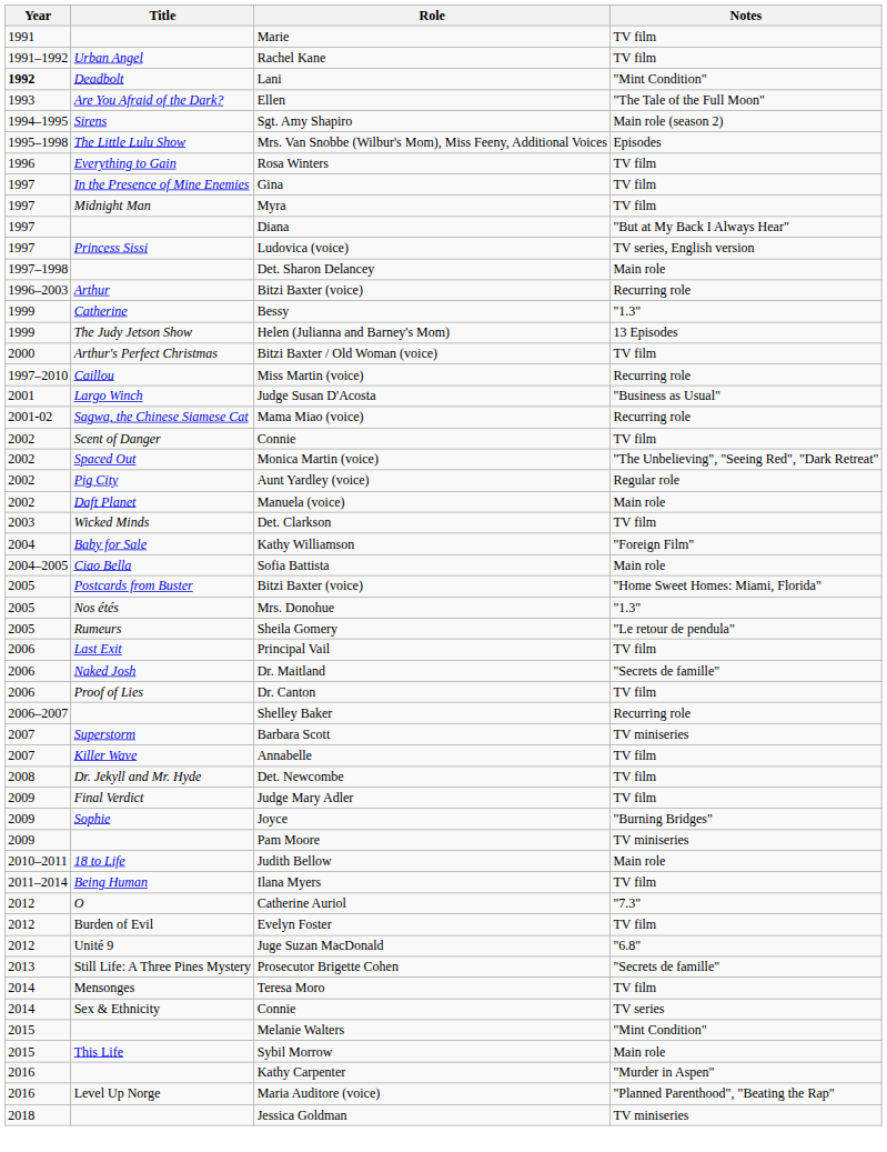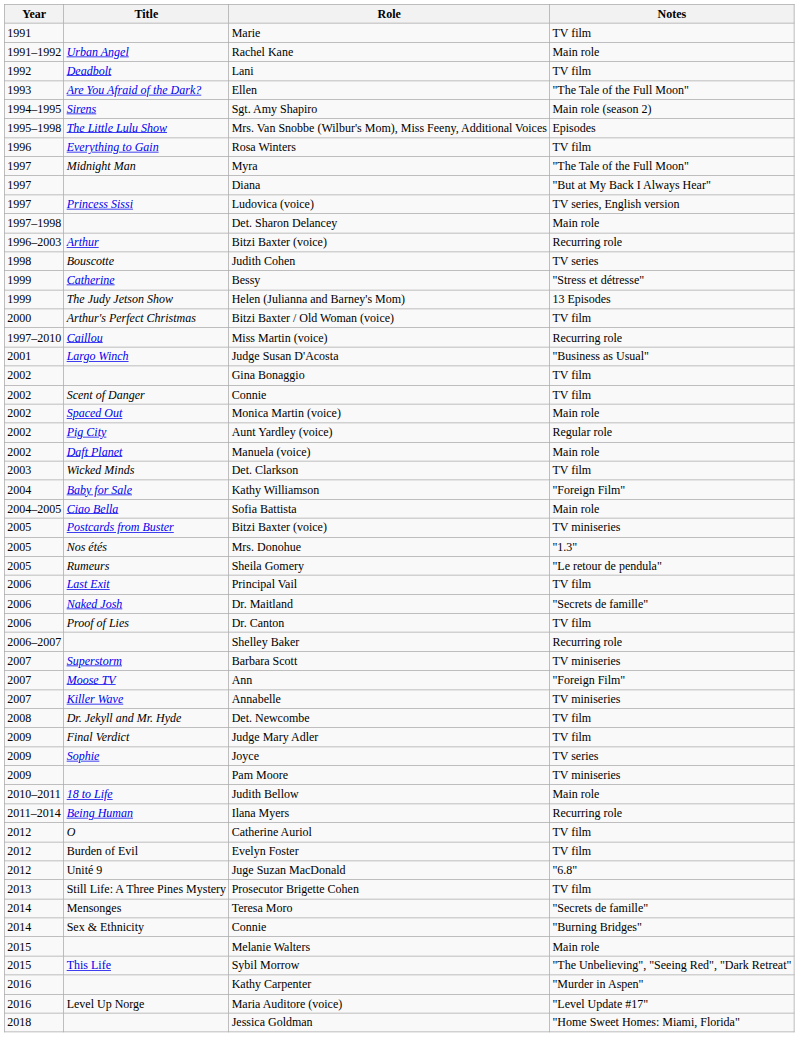Rachel Kane | Notes: TV film -> Main role
Lani | Year: bold -> normal
Lani | Notes: "Mint Condition" -> TV film
- row: 1997 | In the Presence of Mine Enemies | Gina | TV film
Myra | Notes: TV film -> "The Tale of the Full Moon"
+ row: 1998 | Bouscotte | Judith Cohen | TV series
Bessy | Notes: "1.3" -> "Stress et détresse"
- row: 2001-02 | Sagwa, the Chinese Siamese Cat | Mama Miao (voice) | Recurring role
+ row: 2002 | Gina Bonaggio | TV film
Monica Martin (voice) | Notes: "The Unbelieving", "Seeing Red", "Dark Retreat" -> Main role
Postcards from Buster / Bitzi Baxter (voice) | Notes: "Home Sweet Homes: Miami, Florida" -> TV miniseries
+ row: 2007 | Moose TV | Ann | "Foreign Film"
Annabelle | Notes: TV film -> TV miniseries
Joyce | Notes: "Burning Bridges" -> TV series
Ilana Myers | Notes: TV film -> Recurring role
Catherine Auriol | Notes: "7.3" -> TV film
Prosecutor Brigette Cohen | Notes: "Secrets de famille" -> TV film
Teresa Moro | Notes: TV film -> "Secrets de famille"
Sex & Ethnicity / Connie | Notes: TV series -> "Burning Bridges"
Melanie Walters | Notes: "Mint Condition" -> Main role
Sybil Morrow | Notes: Main role -> "The Unbelieving", "Seeing Red", "Dark Retreat"
Maria Auditore (voice) | Notes: "Planned Parenthood", "Beating the Rap" -> "Level Update #17"
Jessica Goldman | Notes: TV miniseries -> "Home Sweet Homes: Miami, Florida"
